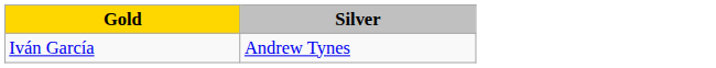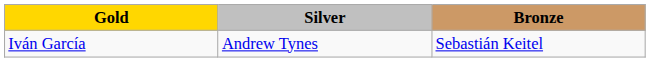+ column: Bronze | Sebastián Keitel
